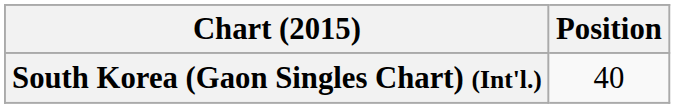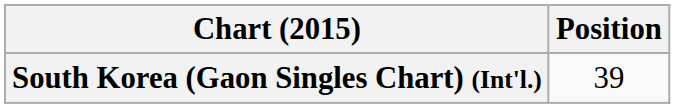South Korea (Gaon Singles Chart) (Int'l.) | Position: 40 -> 39
